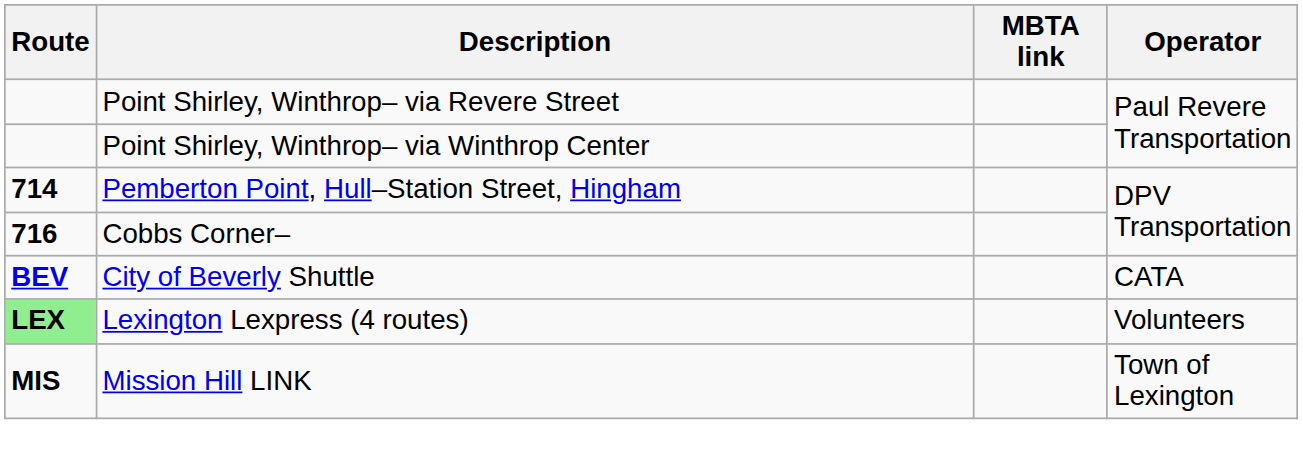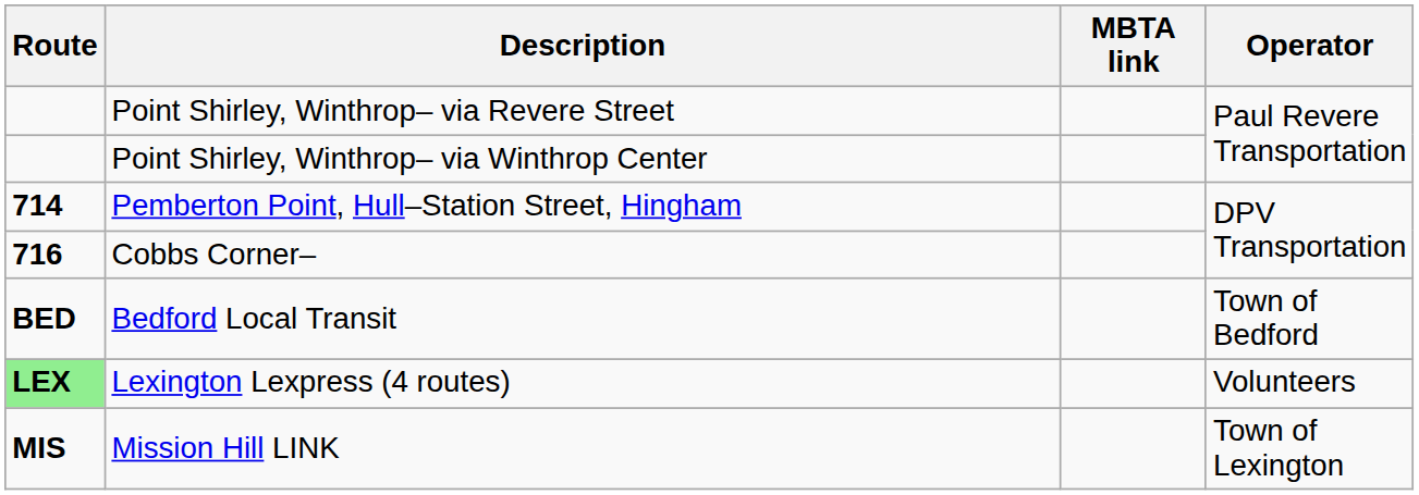+ row: BED | Bedford Local Transit | Town of Bedford
- row: BEV | City of Beverly Shuttle | CATA
